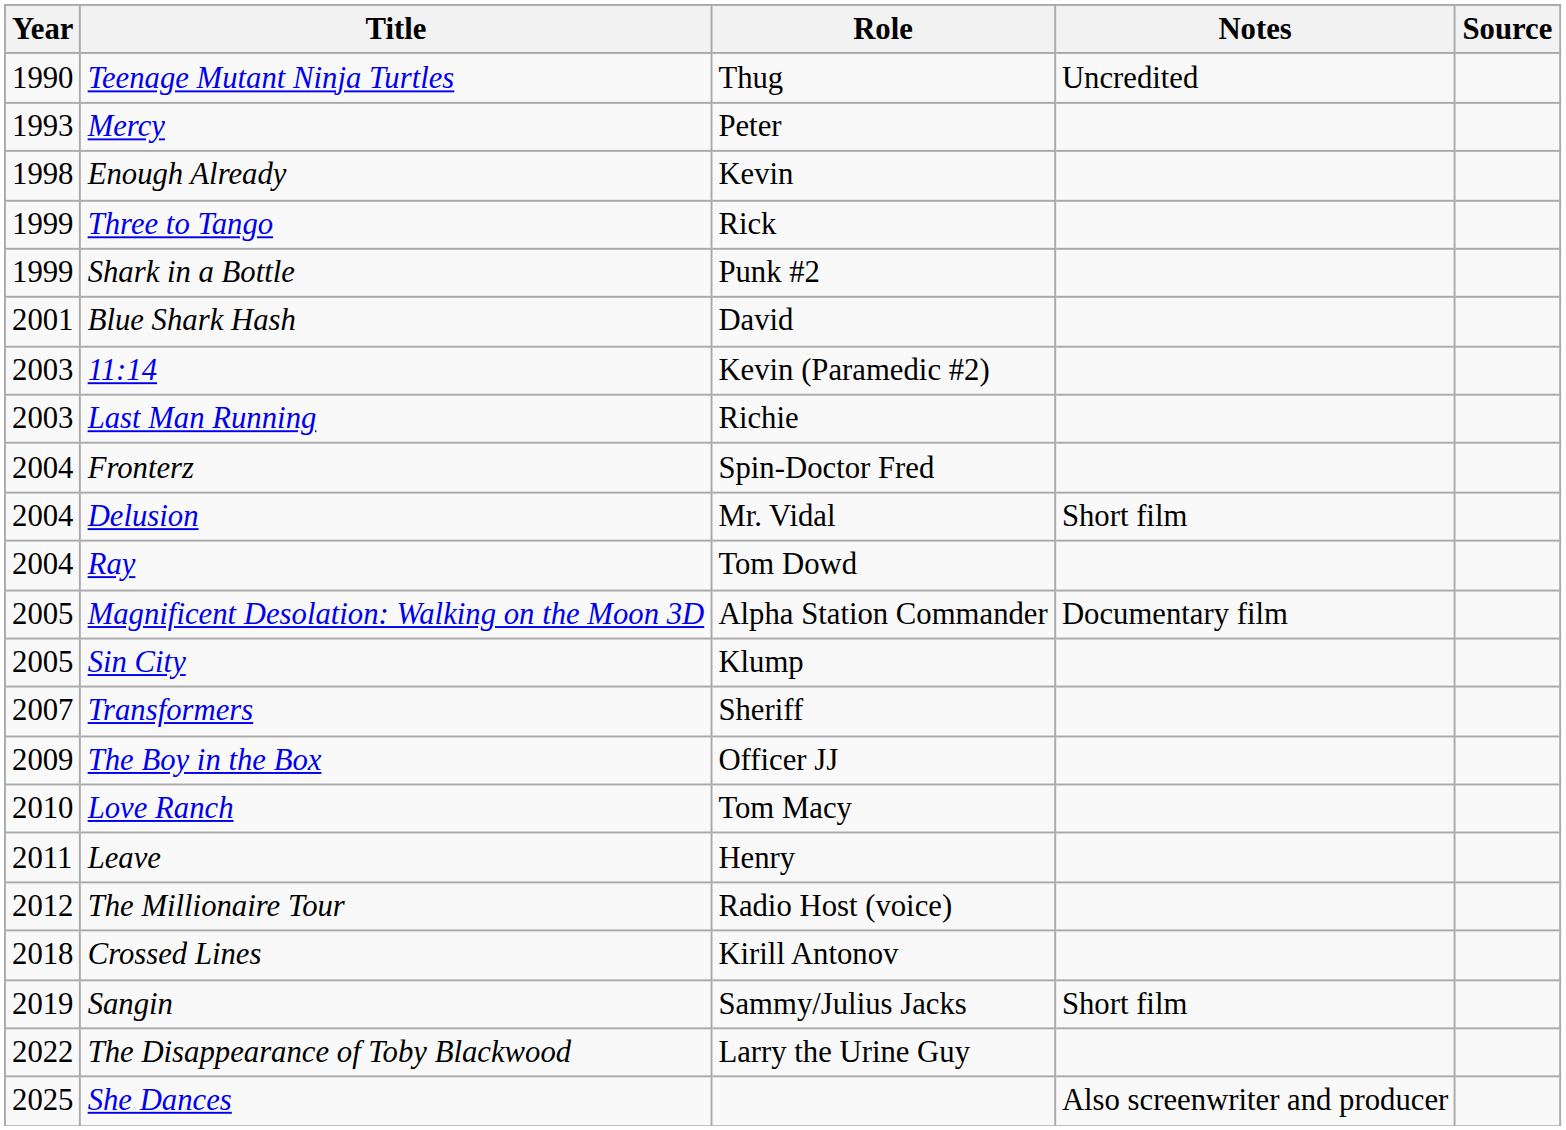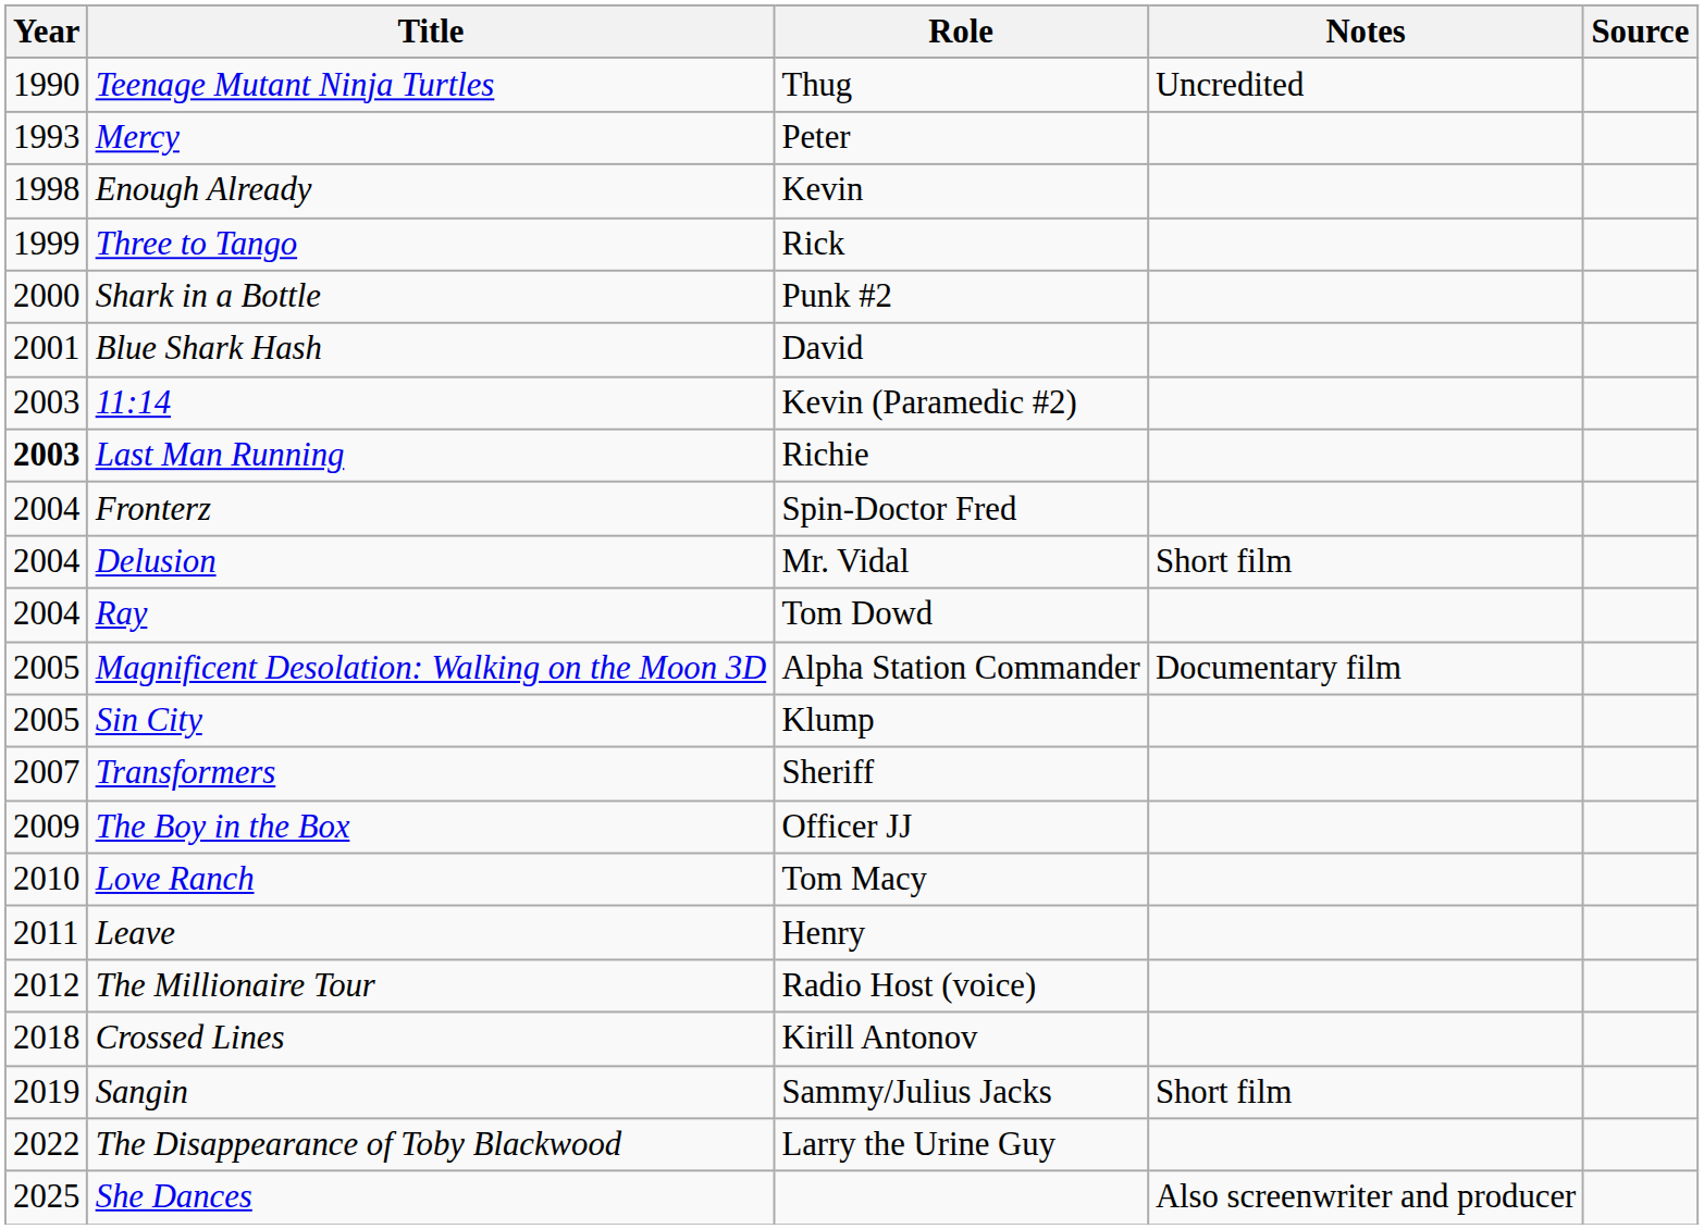Shark in a Bottle | Year: 1999 -> 2000
Last Man Running | Year: normal -> bold
